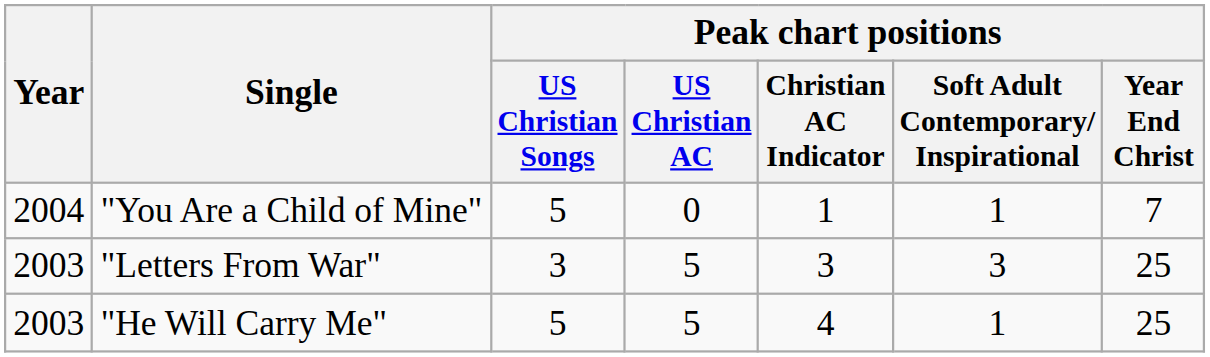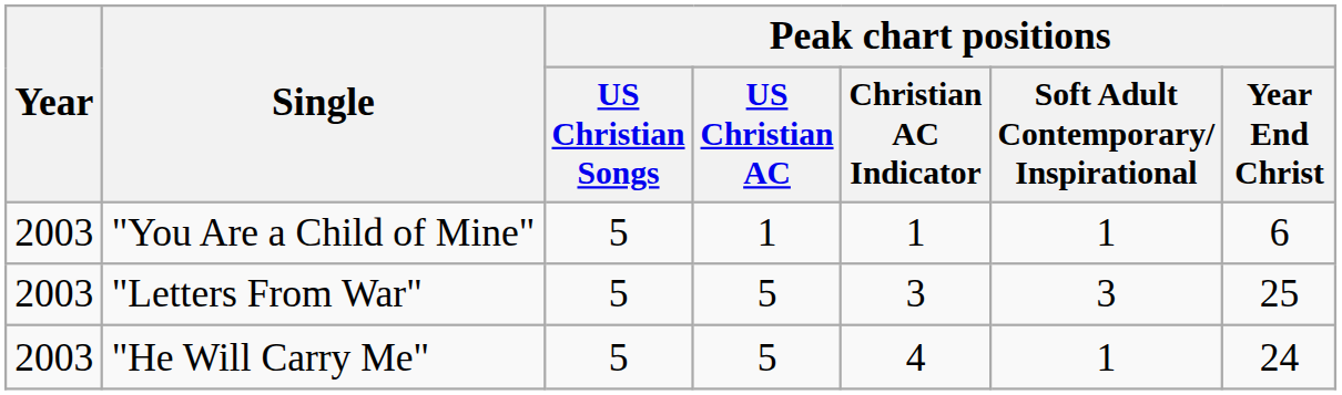"You Are a Child of Mine" | Year: 2004 -> 2003
"You Are a Child of Mine" | Peak chart positions / US Christian AC: 0 -> 1
"You Are a Child of Mine" | Peak chart positions / Year End Christ: 7 -> 6
"Letters From War" | Peak chart positions / US Christian Songs: 3 -> 5
"He Will Carry Me" | Peak chart positions / Year End Christ: 25 -> 24
